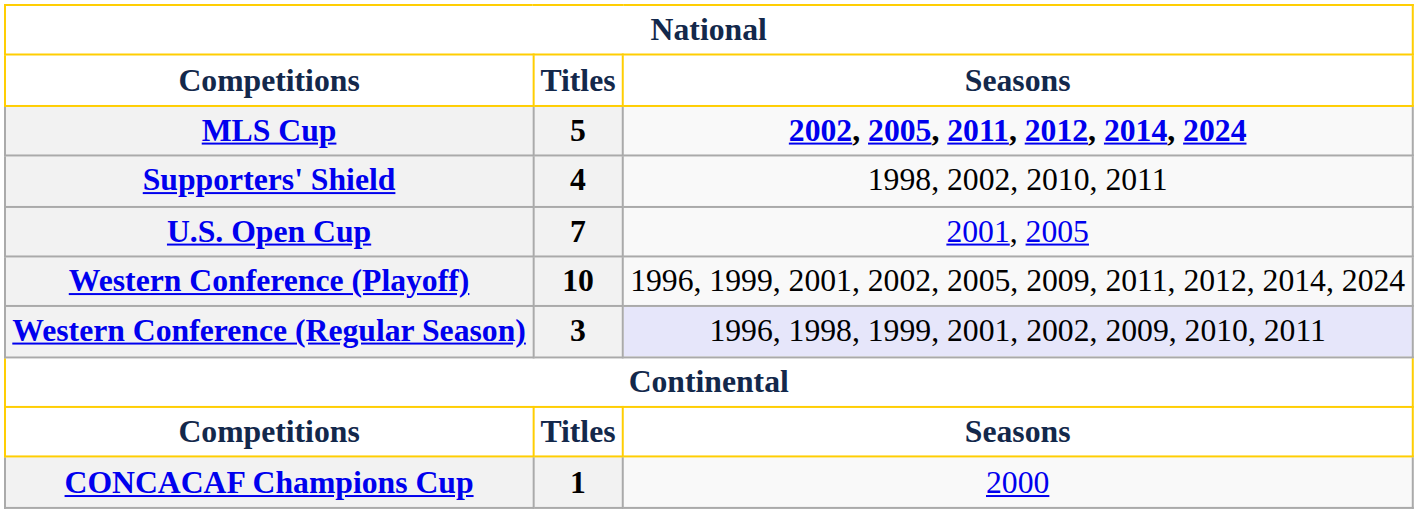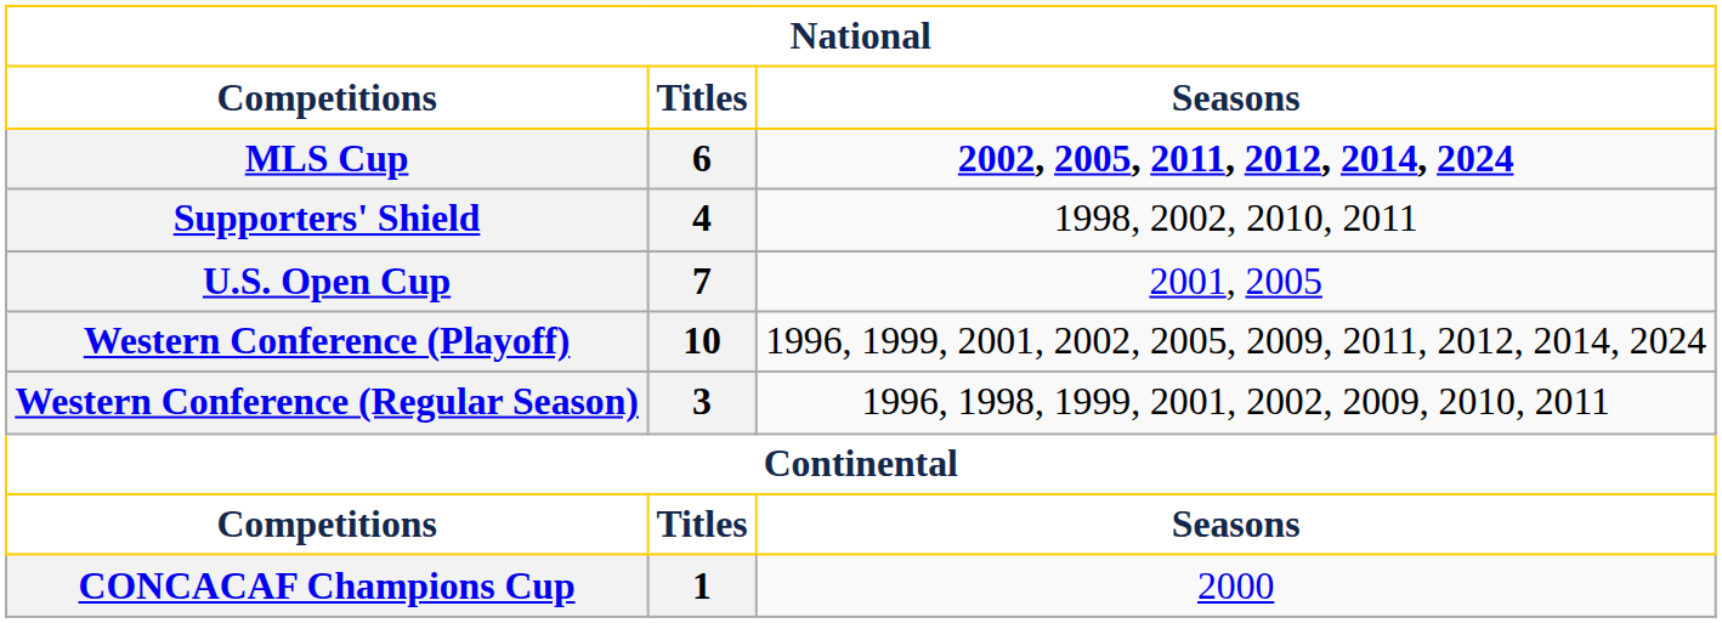MLS Cup | Titles: 5 -> 6
Western Conference (Regular Season) | Seasons: lavender background -> no background
